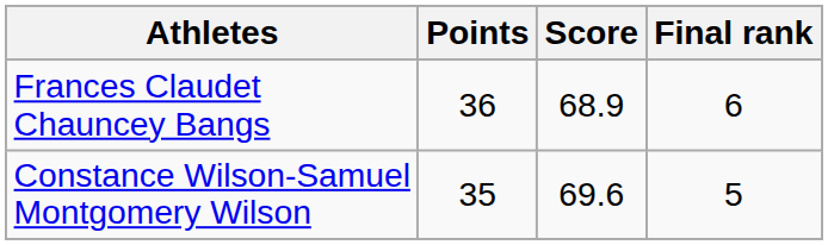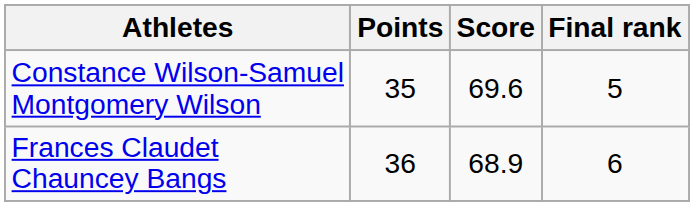rows swapped: Frances Claudet Chauncey Bangs <-> Constance Wilson-Samuel Montgomery Wilson
